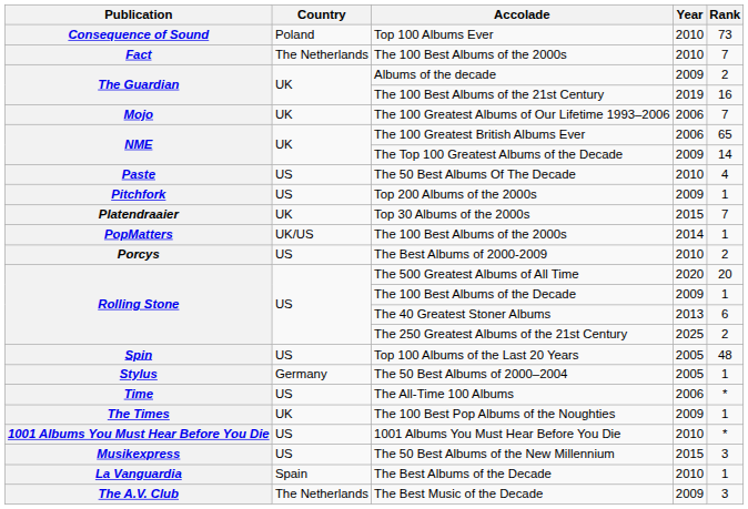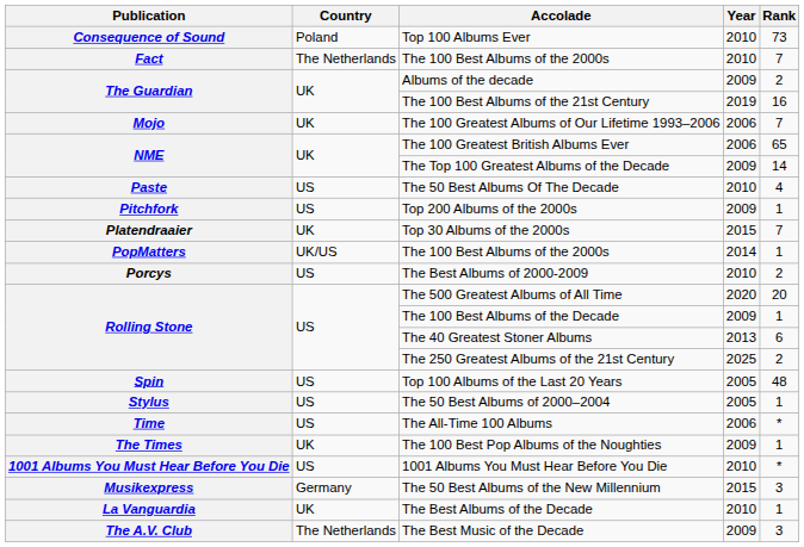The 50 Best Albums of 2000–2004 | Country: Germany -> US
The 50 Best Albums of the New Millennium | Country: US -> Germany
The Best Albums of the Decade | Country: Spain -> UK
